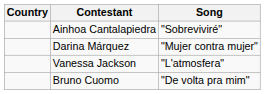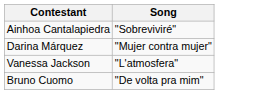- column: Country
